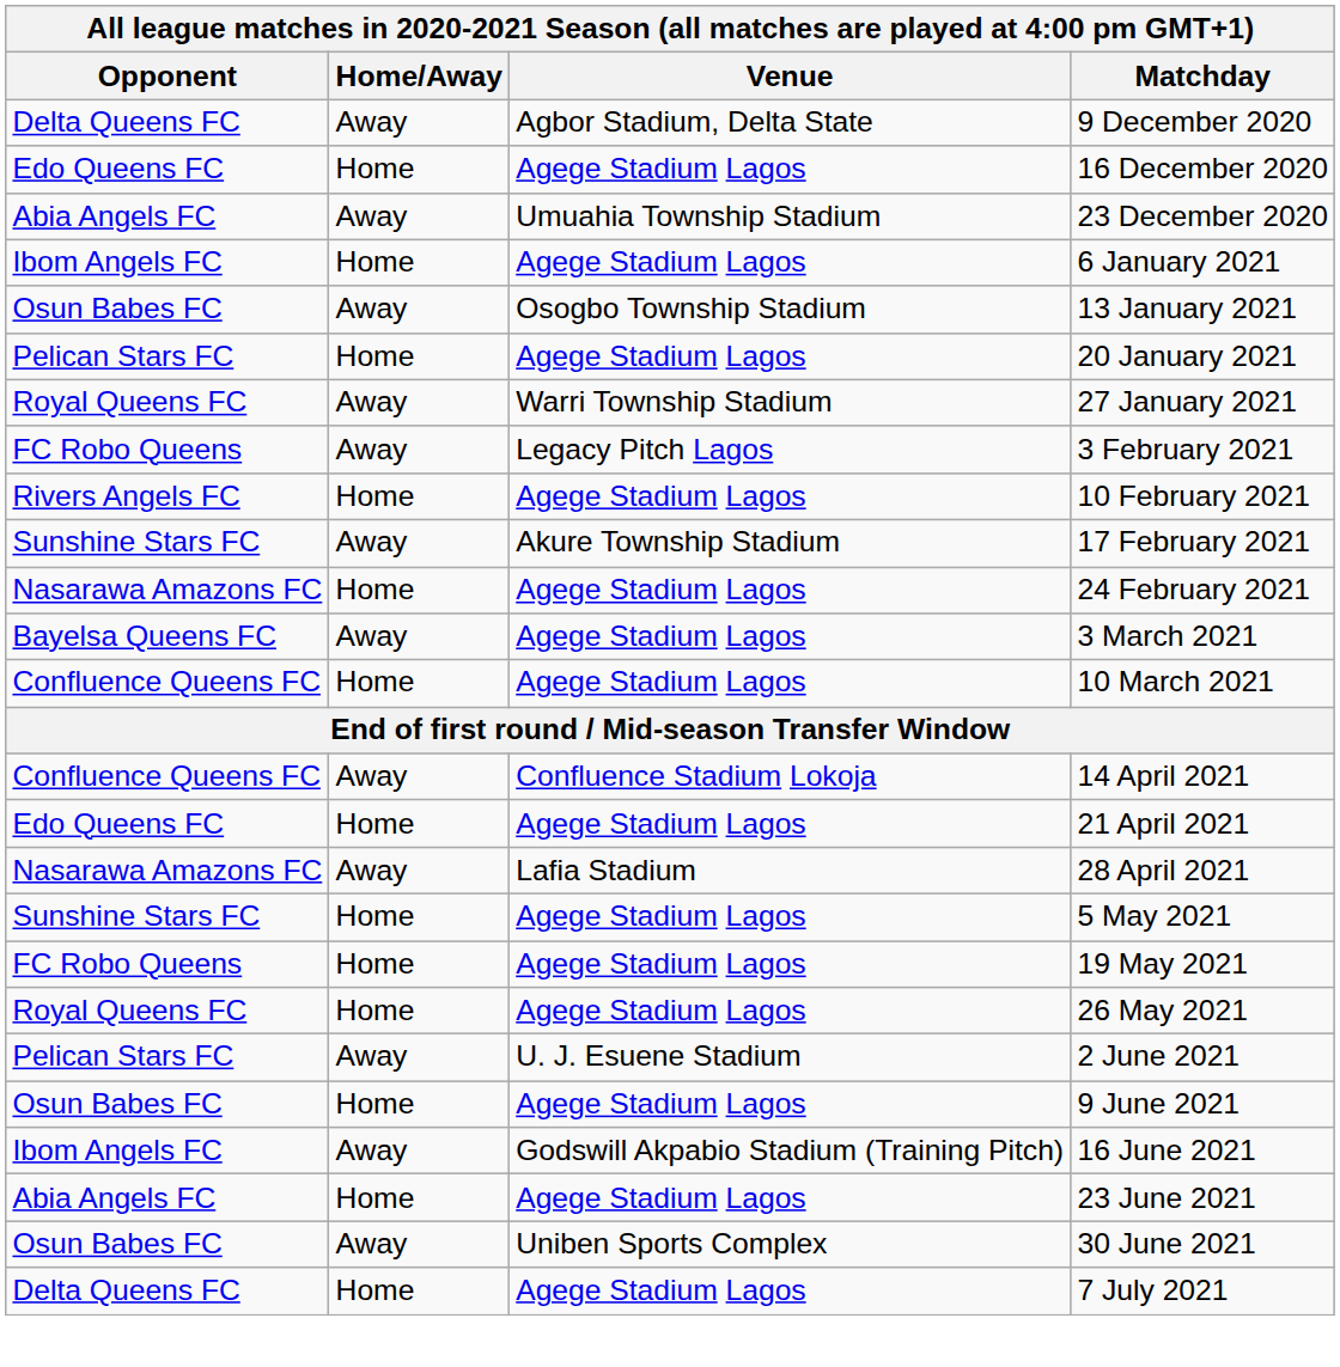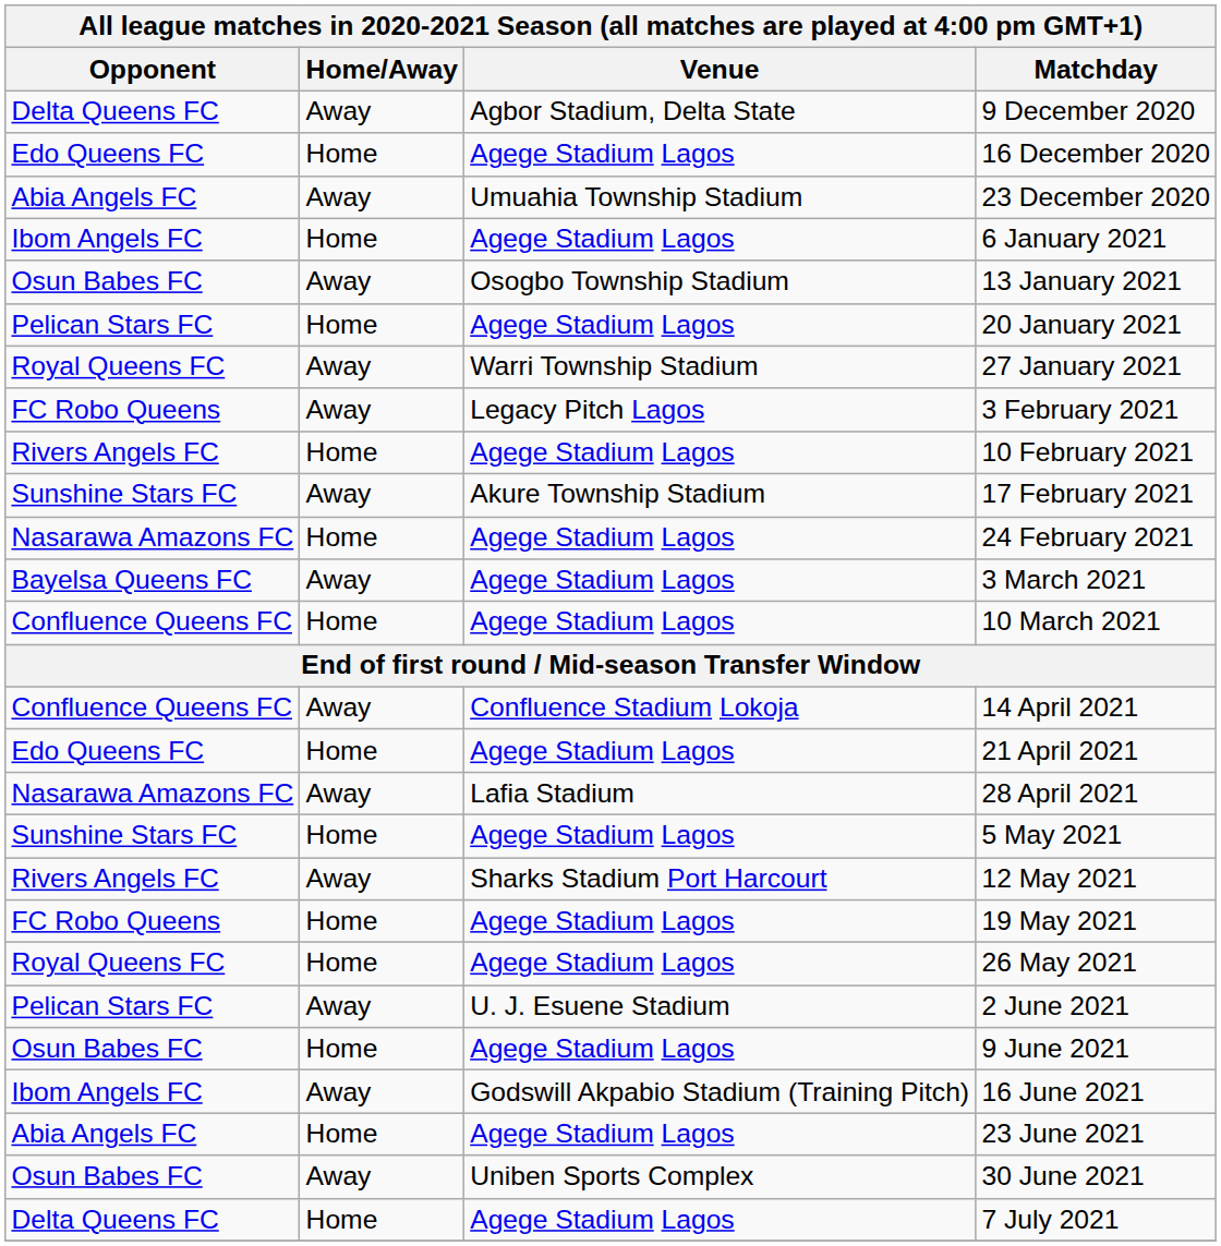+ row: Rivers Angels FC | Away | Sharks Stadium Port Harcourt | 12 May 2021
